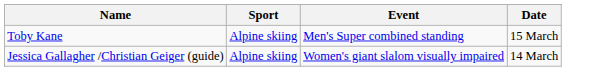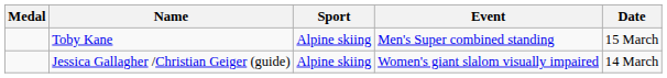+ column: Medal
